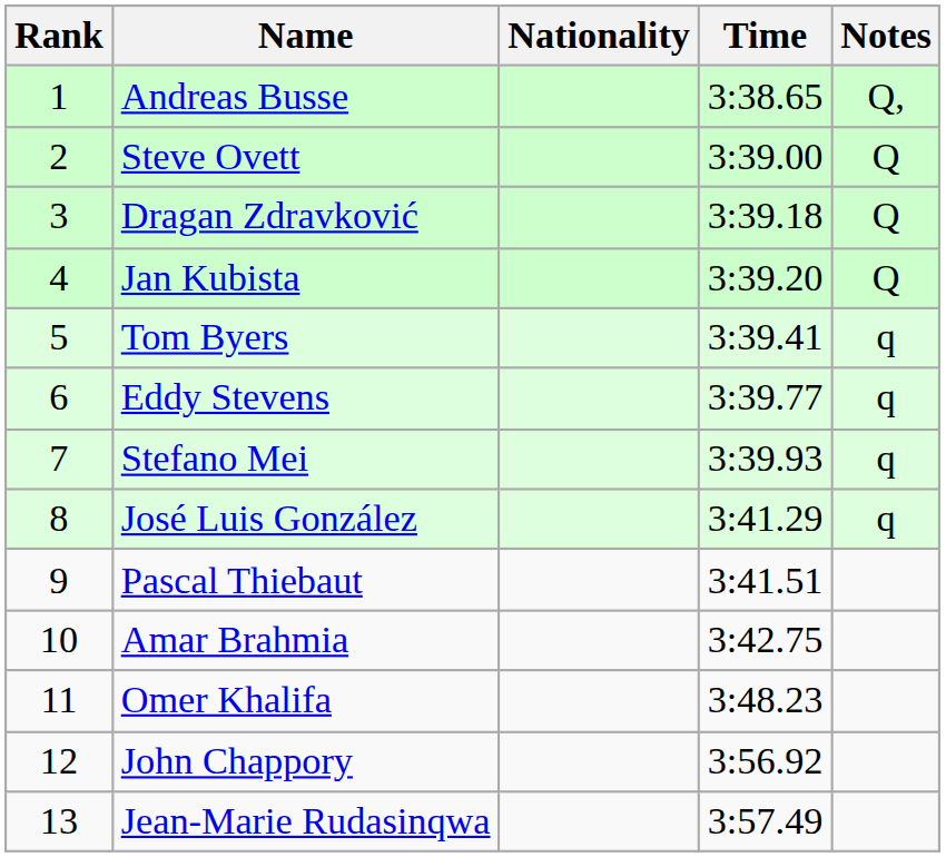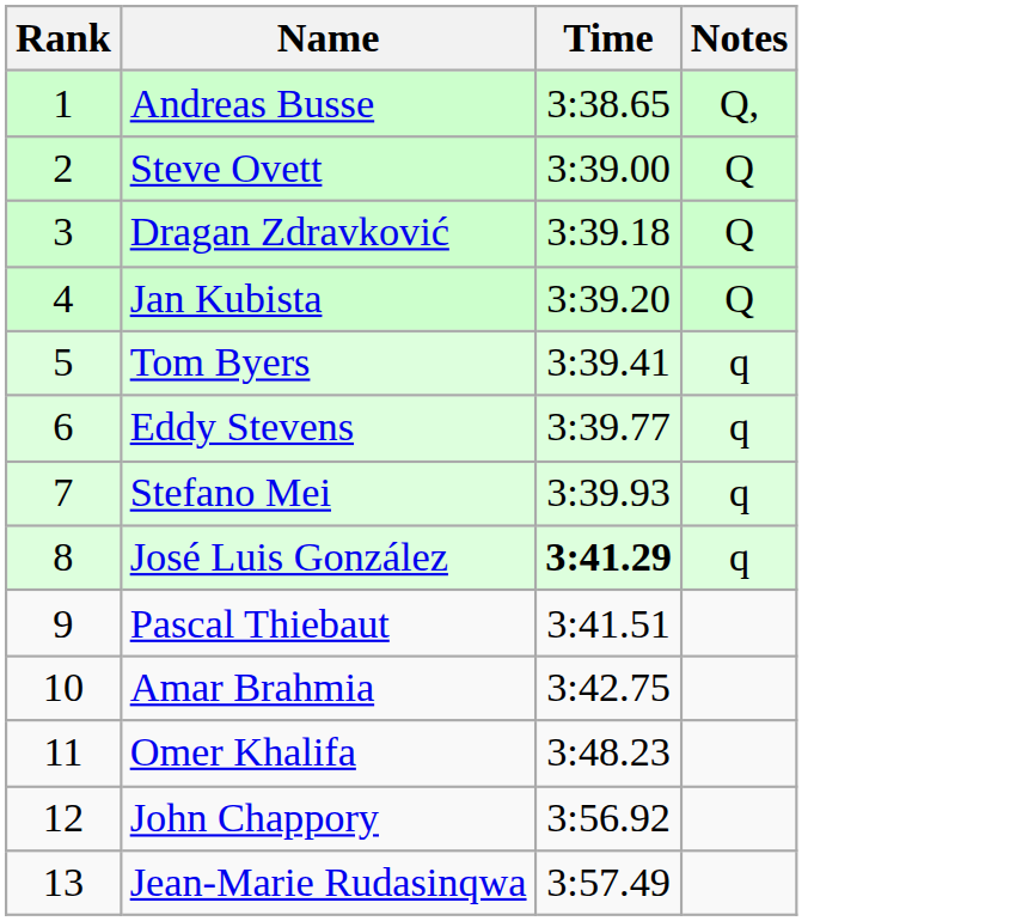- column: Nationality
José Luis González | Time: normal -> bold
